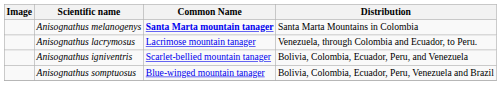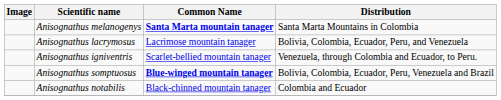Anisognathus lacrymosus | Distribution: Venezuela, through Colombia and Ecuador, to Peru. -> Bolivia, Colombia, Ecuador, Peru, and Venezuela
Anisognathus igniventris | Distribution: Bolivia, Colombia, Ecuador, Peru, and Venezuela -> Venezuela, through Colombia and Ecuador, to Peru.
Anisognathus somptuosus | Common Name: normal -> bold
+ row: Anisognathus notabilis | Black-chinned mountain tanager | Colombia and Ecuador
